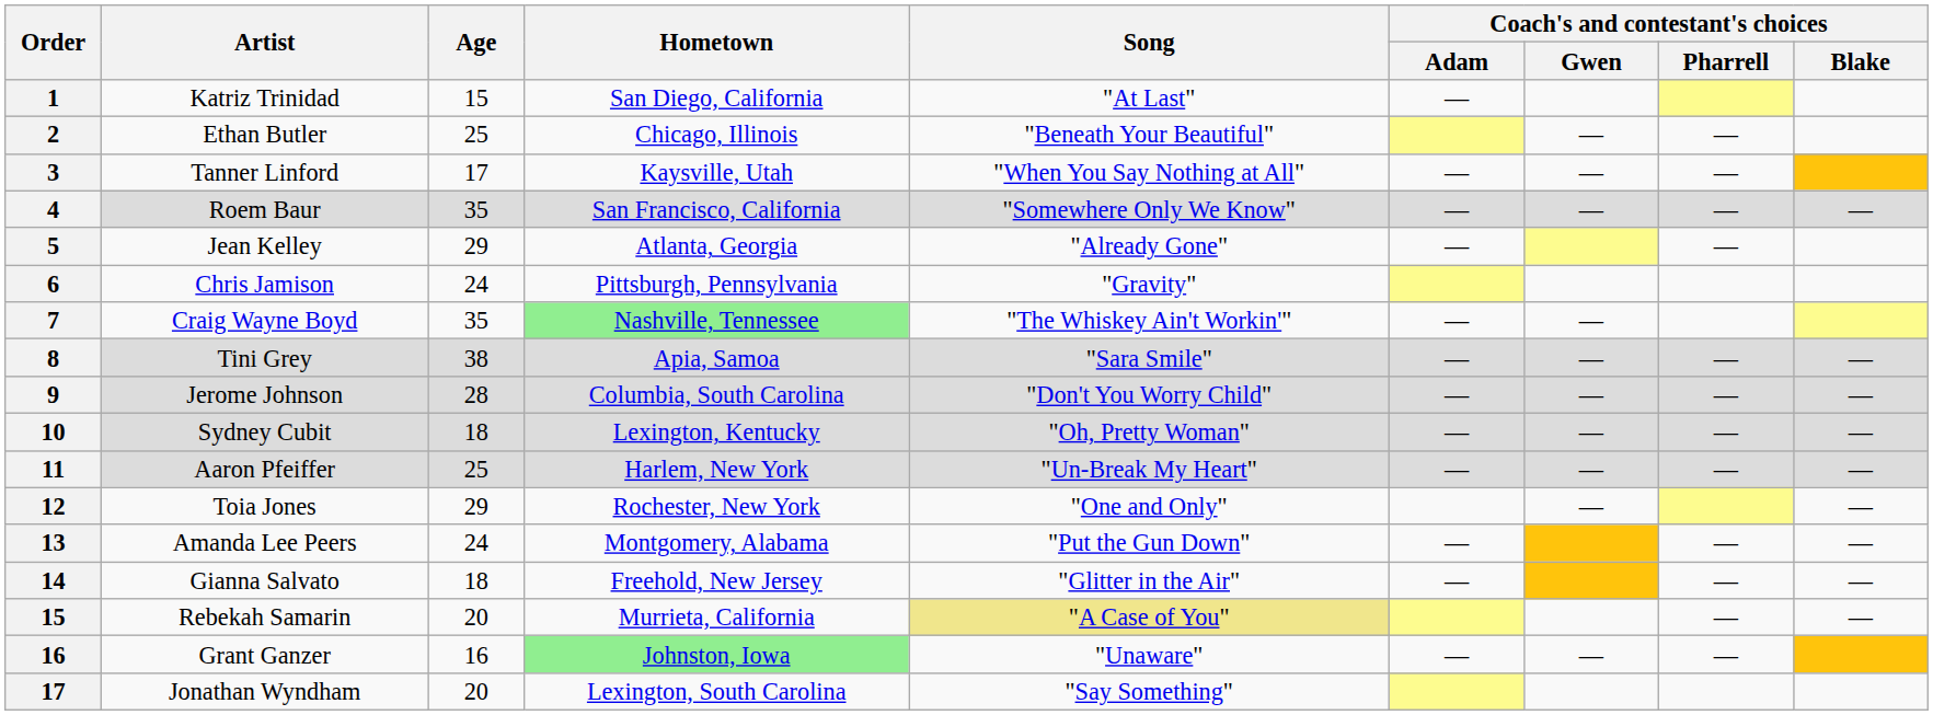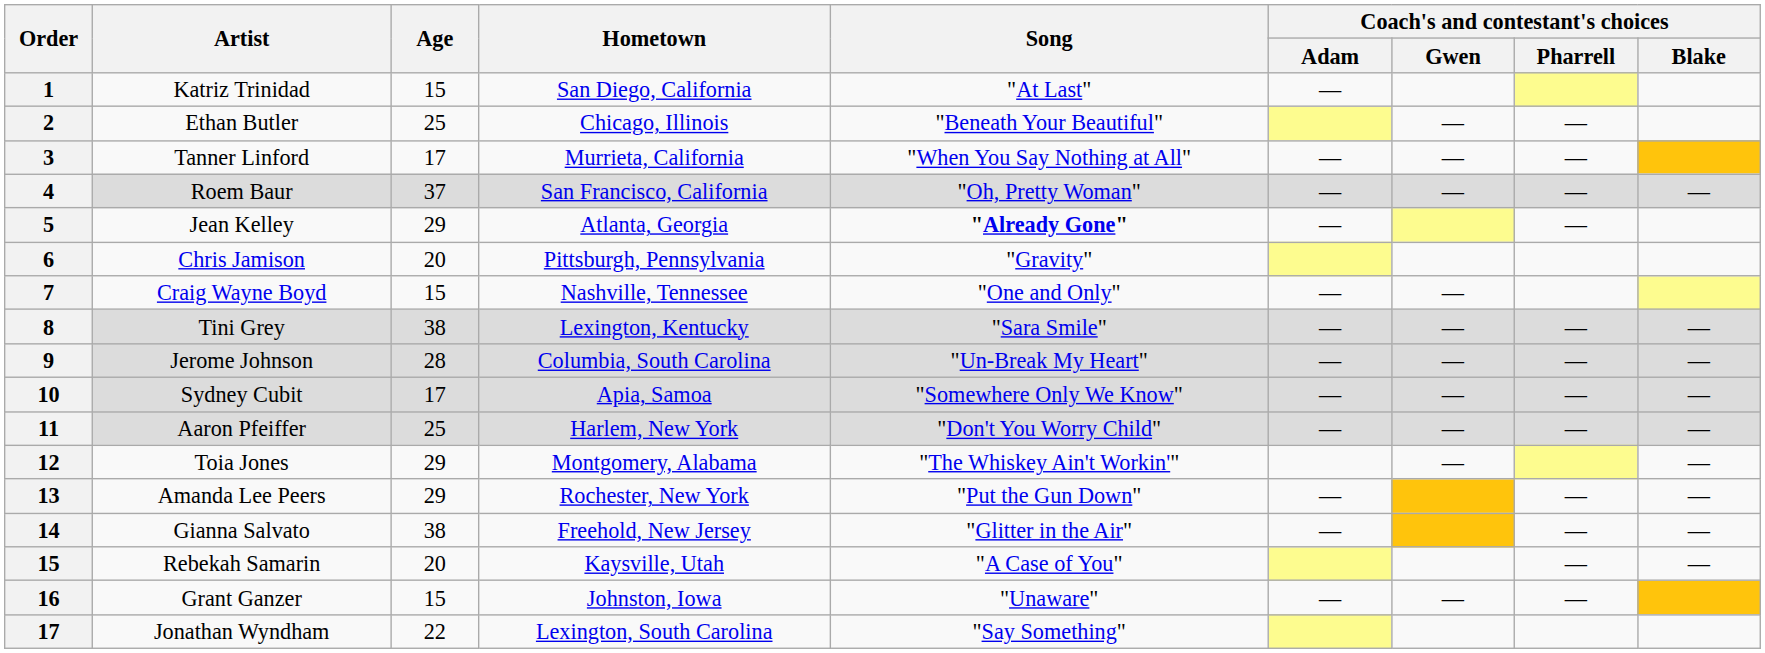Tanner Linford | Hometown: Kaysville, Utah -> Murrieta, California
Roem Baur | Age: 35 -> 37
Roem Baur | Song: "Somewhere Only We Know" -> "Oh, Pretty Woman"
Jean Kelley | Song: normal -> bold
Chris Jamison | Age: 24 -> 20
Craig Wayne Boyd | Age: 35 -> 15
Craig Wayne Boyd | Hometown: lightgreen background -> no background
Craig Wayne Boyd | Song: "The Whiskey Ain't Workin'" -> "One and Only"
Tini Grey | Hometown: Apia, Samoa -> Lexington, Kentucky
Jerome Johnson | Song: "Don't You Worry Child" -> "Un-Break My Heart"
Sydney Cubit | Age: 18 -> 17
Sydney Cubit | Hometown: Lexington, Kentucky -> Apia, Samoa
Sydney Cubit | Song: "Oh, Pretty Woman" -> "Somewhere Only We Know"
Aaron Pfeiffer | Song: "Un-Break My Heart" -> "Don't You Worry Child"
Toia Jones | Hometown: Rochester, New York -> Montgomery, Alabama
Toia Jones | Song: "One and Only" -> "The Whiskey Ain't Workin'"
Amanda Lee Peers | Age: 24 -> 29
Amanda Lee Peers | Hometown: Montgomery, Alabama -> Rochester, New York
Gianna Salvato | Age: 18 -> 38
Rebekah Samarin | Hometown: Murrieta, California -> Kaysville, Utah
Rebekah Samarin | Song: khaki background -> no background
Grant Ganzer | Age: 16 -> 15
Grant Ganzer | Hometown: lightgreen background -> no background
Jonathan Wyndham | Age: 20 -> 22
